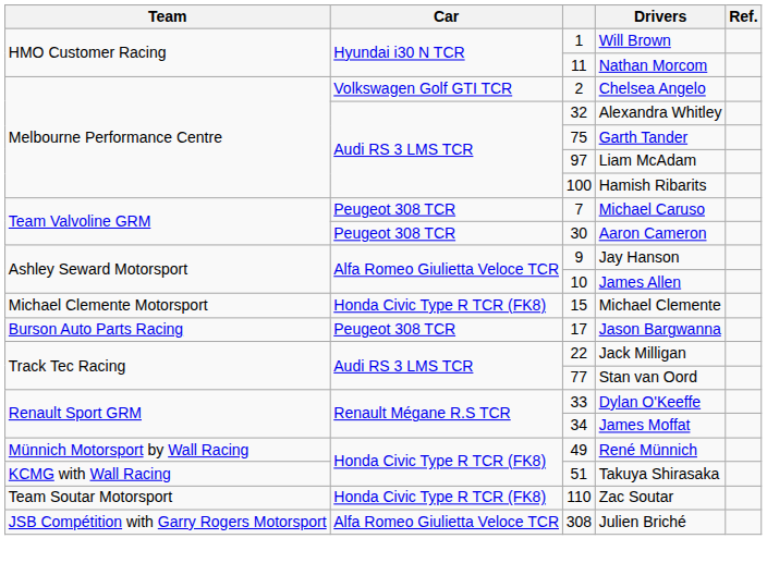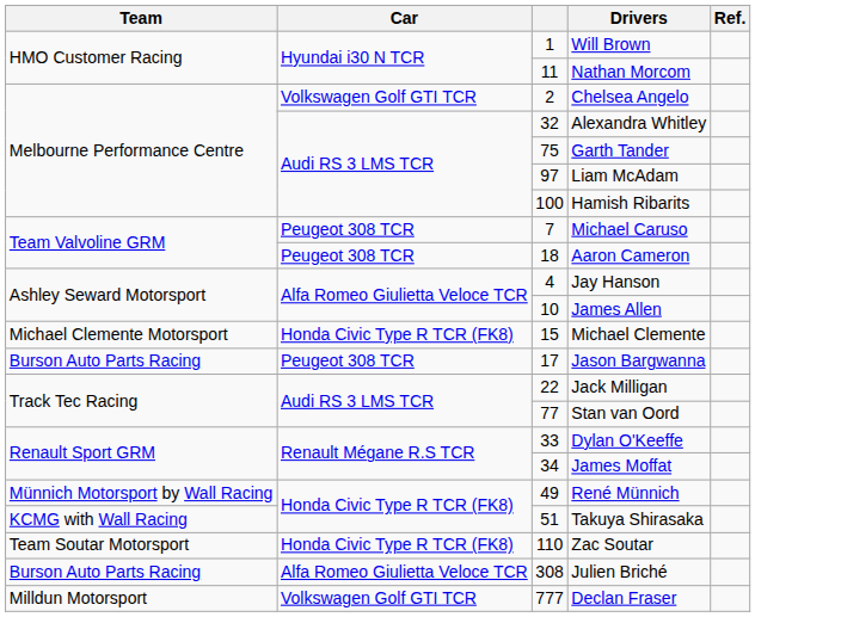Aaron Cameron | column 3: 30 -> 18
Jay Hanson | column 3: 9 -> 4
Julien Briché | Team: JSB Compétition with Garry Rogers Motorsport -> Burson Auto Parts Racing
+ row: Milldun Motorsport | Volkswagen Golf GTI TCR | 777 | Declan Fraser
